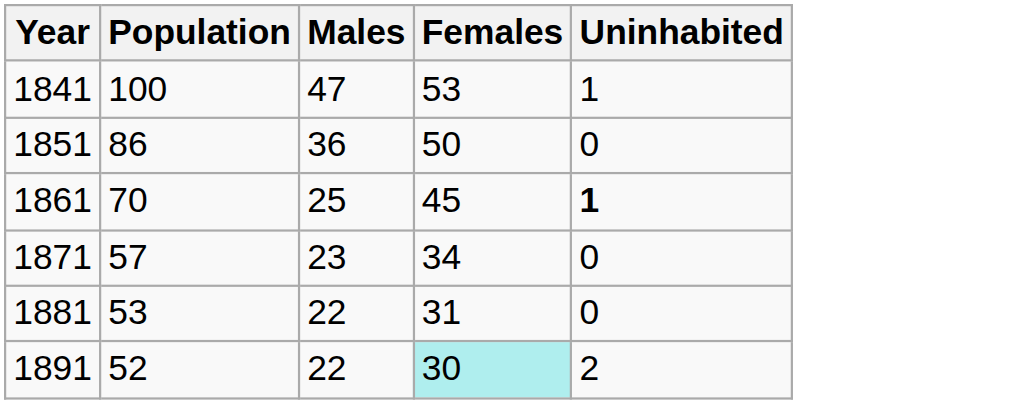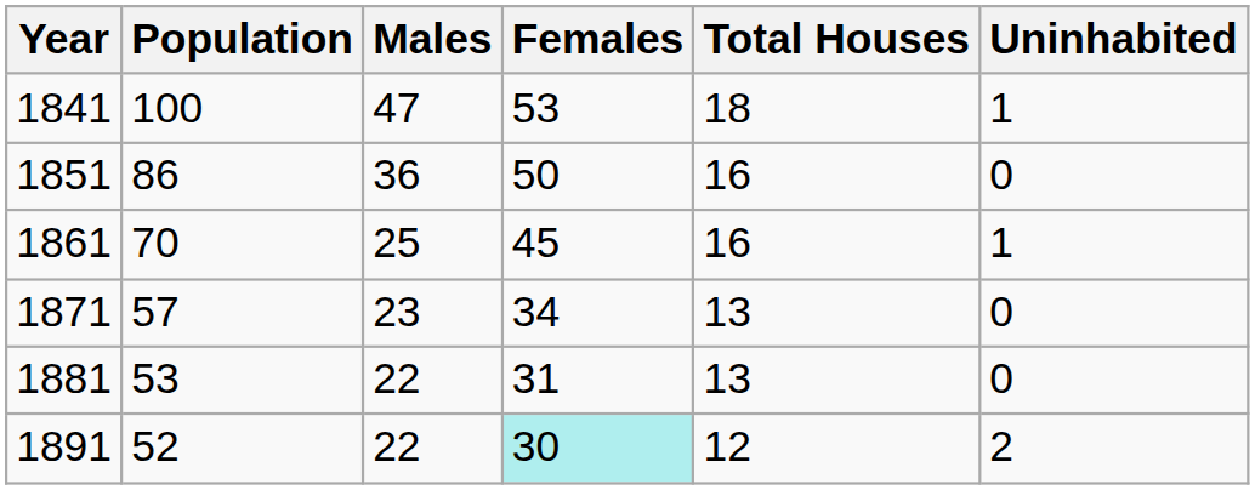+ column: Total Houses | 18 | 16 | 16 | 13 | 13 | 12
1861 | Uninhabited: bold -> normal
